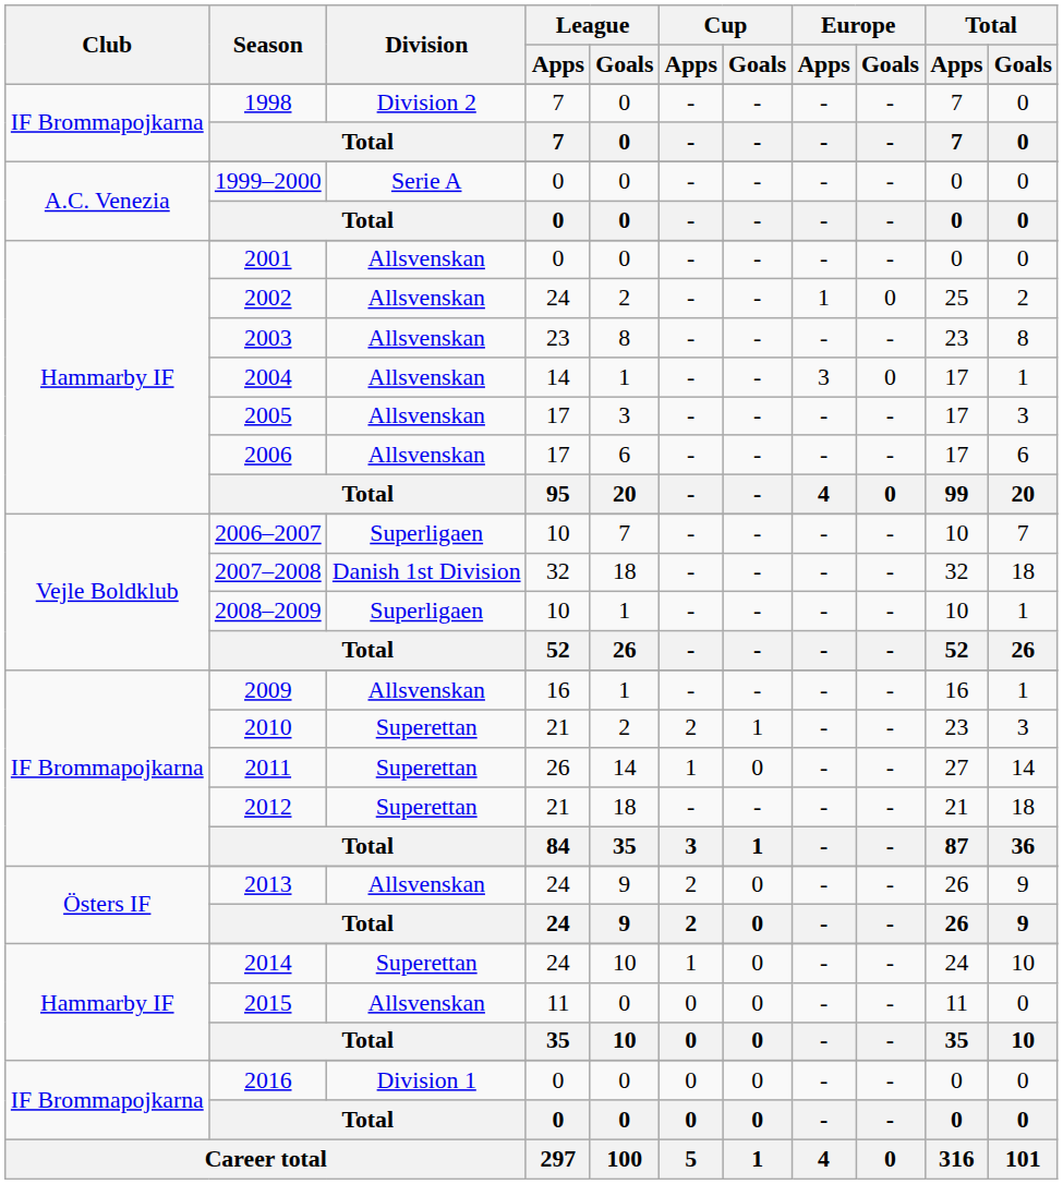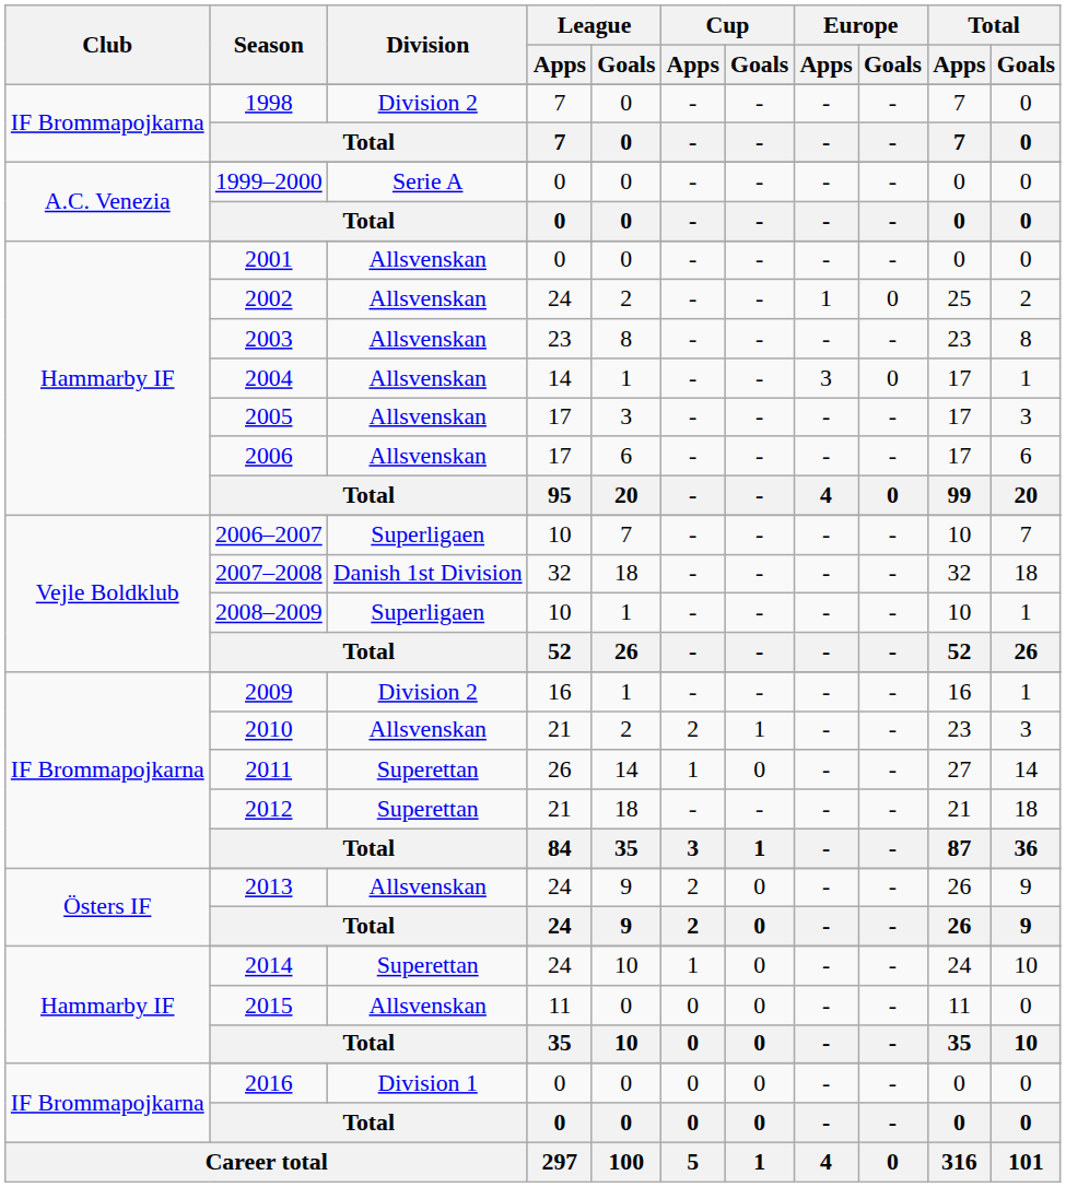2009 | Division: Allsvenskan -> Division 2
2010 | Division: Superettan -> Allsvenskan
